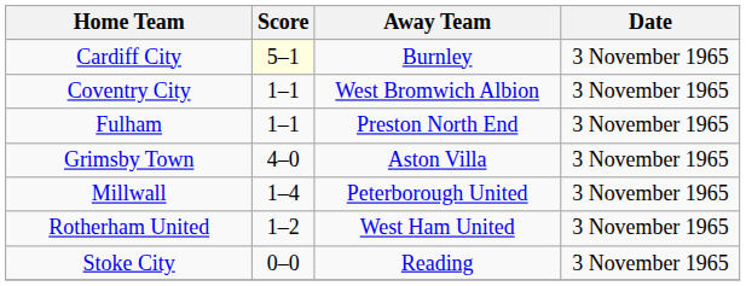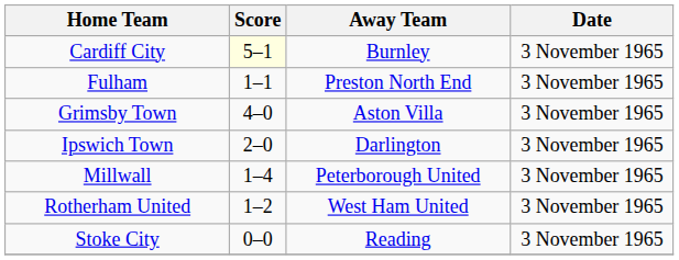- row: Coventry City | 1–1 | West Bromwich Albion | 3 November 1965
+ row: Ipswich Town | 2–0 | Darlington | 3 November 1965
